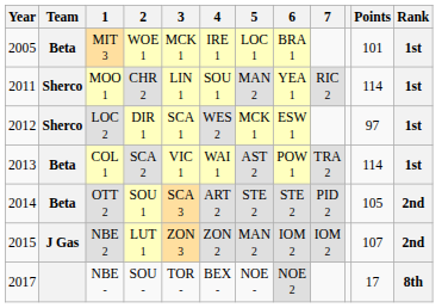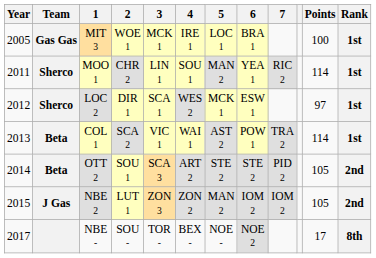MIT 3 | Team: Beta -> Gas Gas
MIT 3 | Points: 101 -> 100
NBE 2 | Points: 107 -> 105
